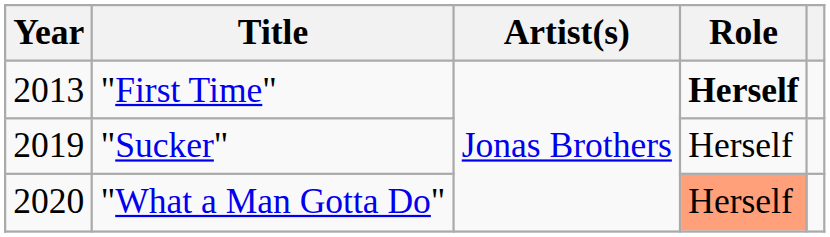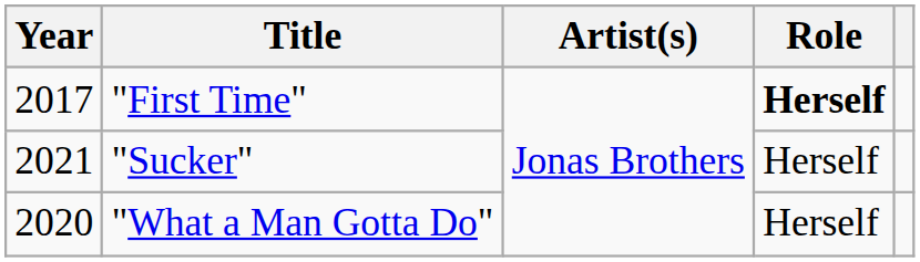"First Time" | Year: 2013 -> 2017
"Sucker" | Year: 2019 -> 2021
"What a Man Gotta Do" | Role: lightsalmon background -> no background
